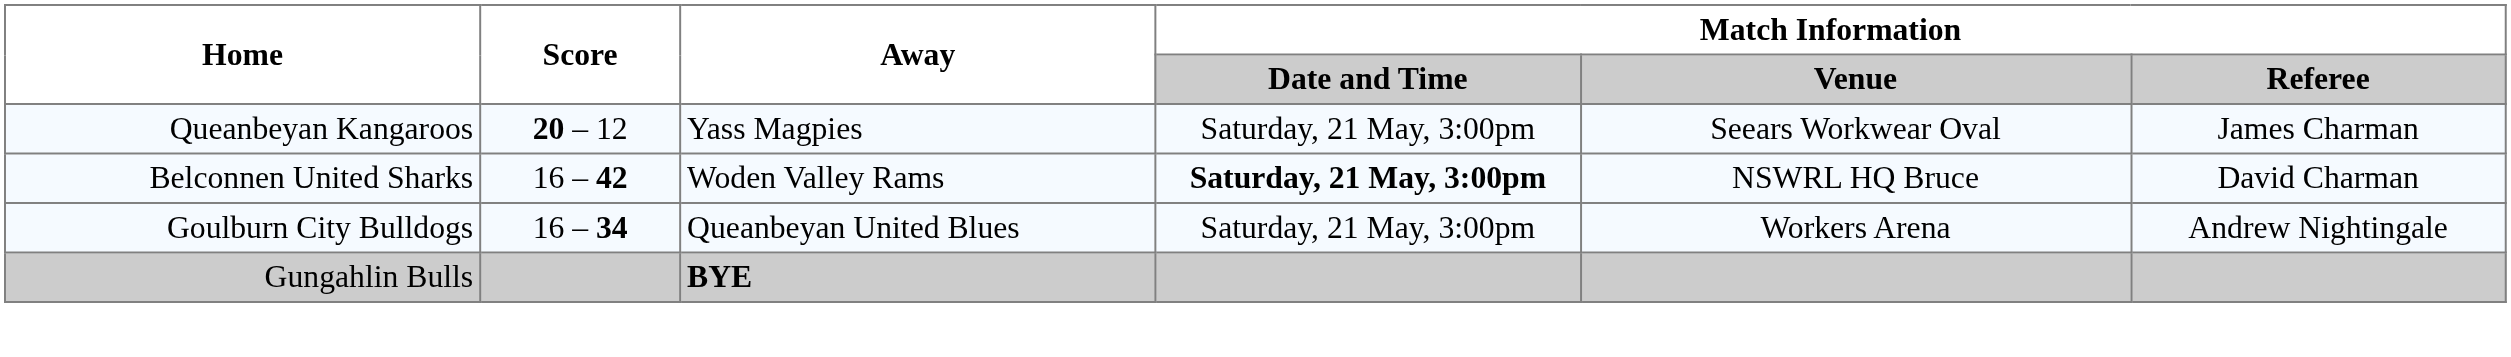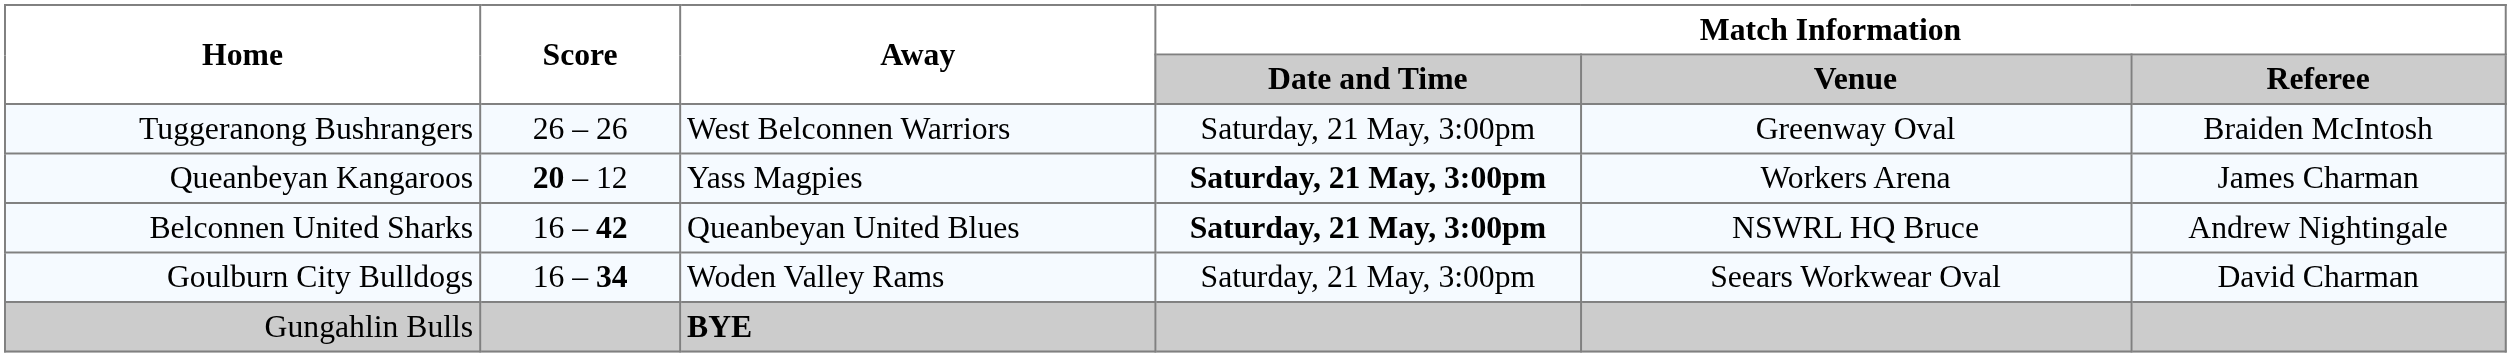+ row: Tuggeranong Bushrangers | 26 – 26 | West Belconnen Warriors | Saturday, 21 May, 3:00pm | Greenway Oval | Braiden McIntosh
Queanbeyan Kangaroos | Match Information / Date and Time: normal -> bold
Queanbeyan Kangaroos | Match Information / Venue: Seears Workwear Oval -> Workers Arena
Belconnen United Sharks | Away: Woden Valley Rams -> Queanbeyan United Blues
Belconnen United Sharks | Match Information / Referee: David Charman -> Andrew Nightingale
Goulburn City Bulldogs | Away: Queanbeyan United Blues -> Woden Valley Rams
Goulburn City Bulldogs | Match Information / Venue: Workers Arena -> Seears Workwear Oval
Goulburn City Bulldogs | Match Information / Referee: Andrew Nightingale -> David Charman
